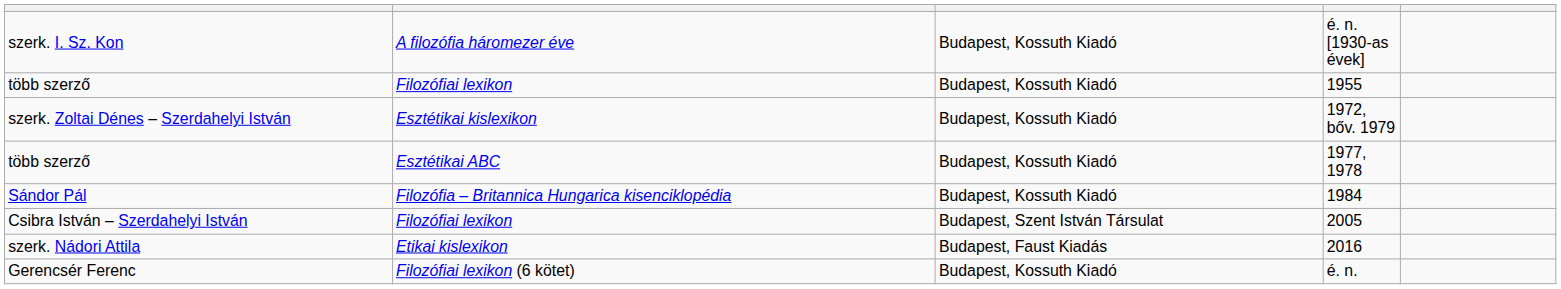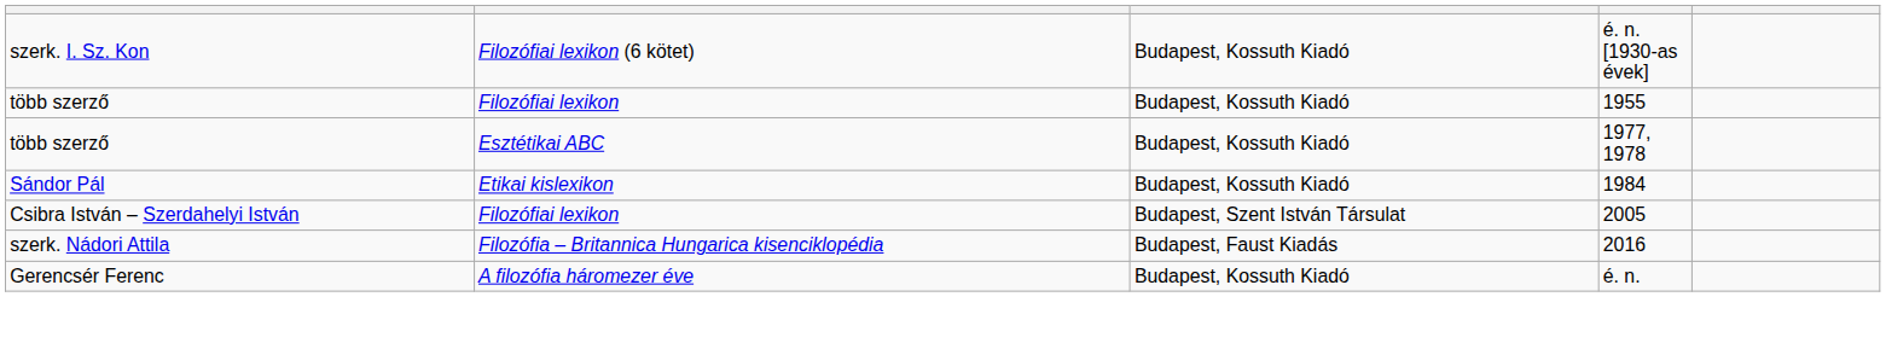é. n. [1930-as évek] | column 2: A filozófia háromezer éve -> Filozófiai lexikon (6 kötet)
- row: szerk. Zoltai Dénes – Szerdahelyi István | Esztétikai kislexikon | Budapest, Kossuth Kiadó | 1972, bőv. 1979
1984 | column 2: Filozófia – Britannica Hungarica kisenciklopédia -> Etikai kislexikon
2016 | column 2: Etikai kislexikon -> Filozófia – Britannica Hungarica kisenciklopédia
é. n. | column 2: Filozófiai lexikon (6 kötet) -> A filozófia háromezer éve
